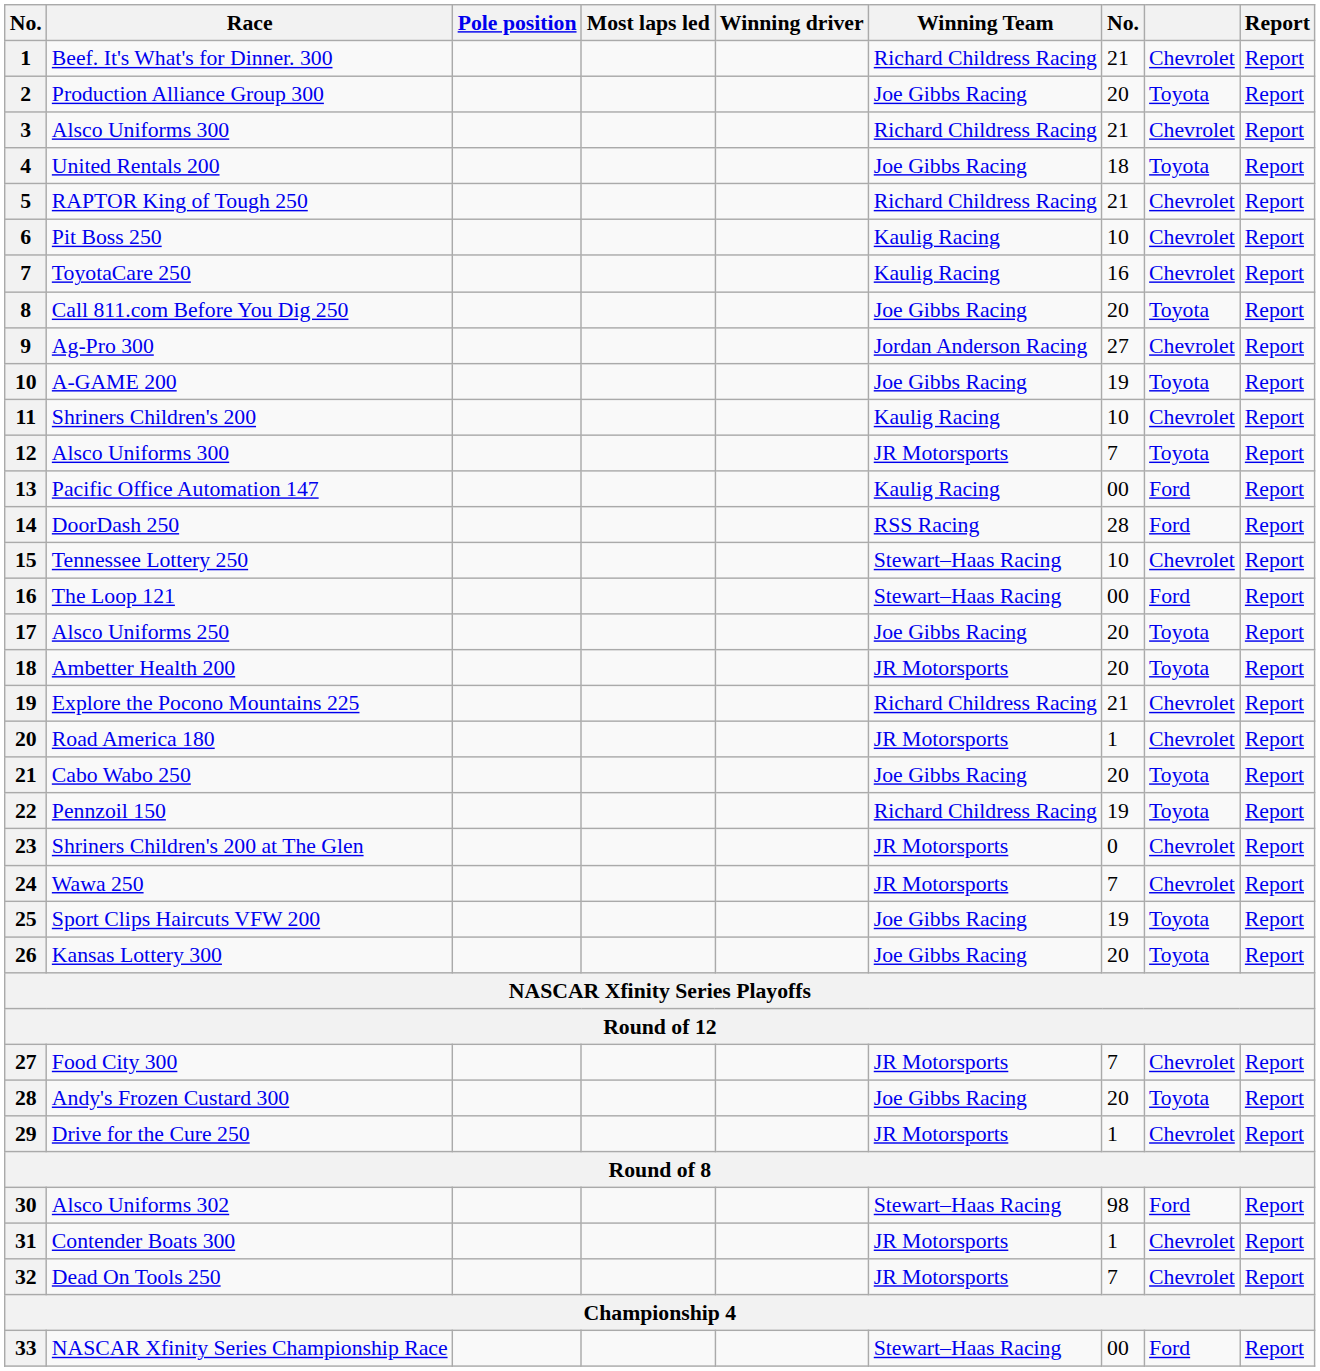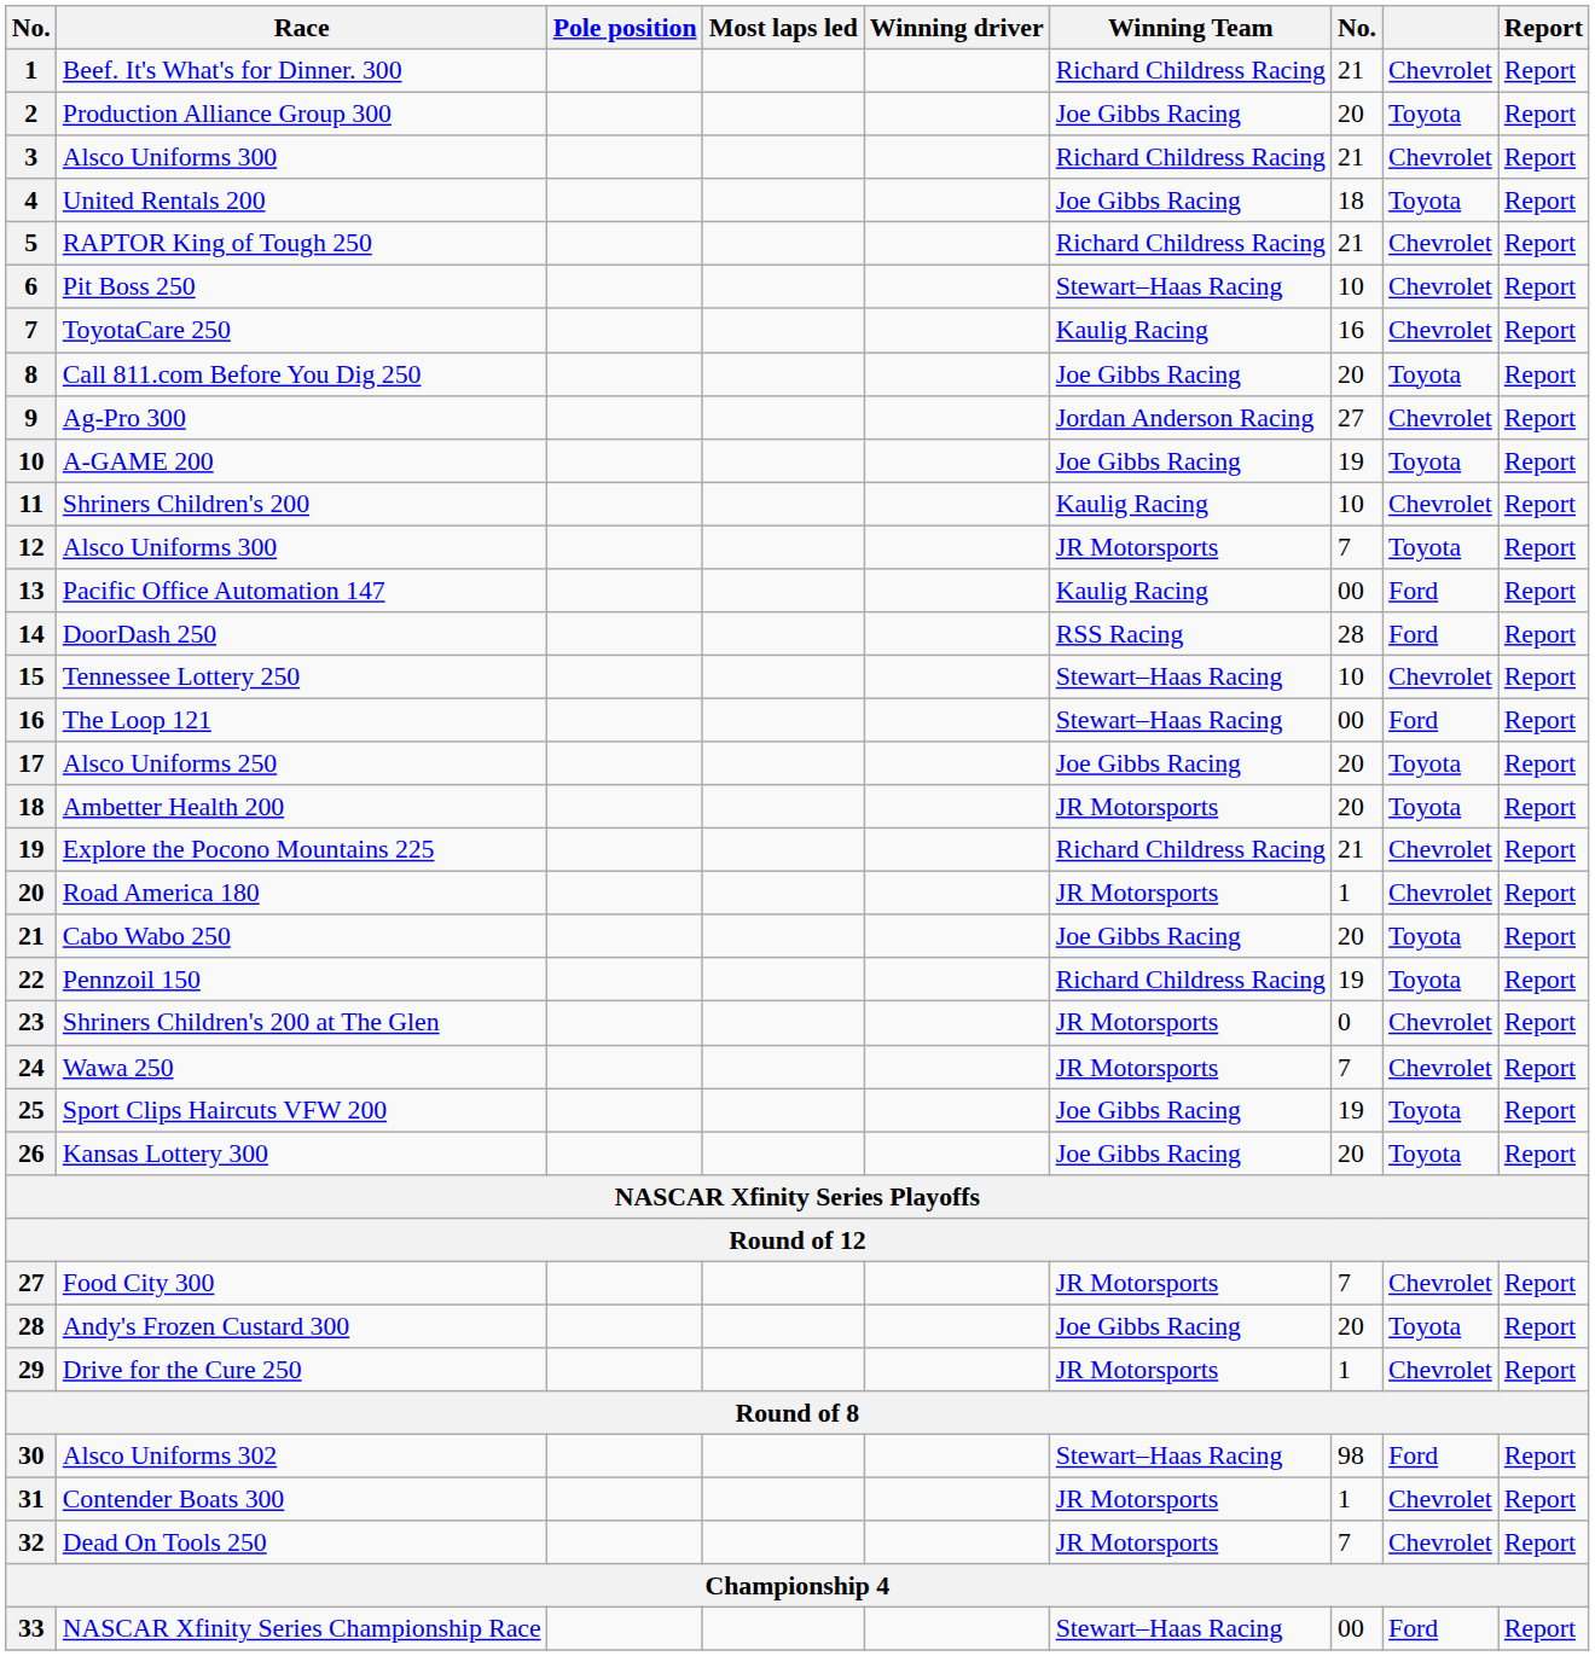Pit Boss 250 | Winning Team: Kaulig Racing -> Stewart–Haas Racing
